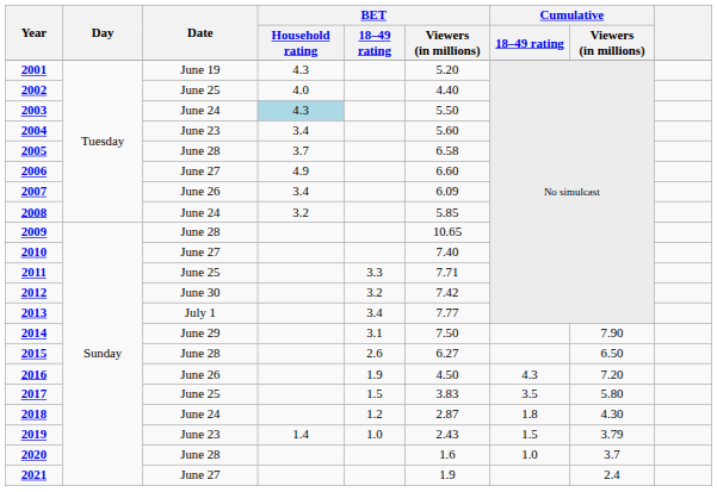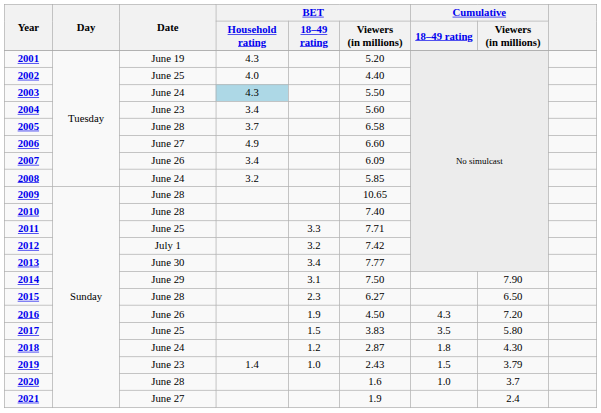2010 | Date: June 27 -> June 28
2012 | Date: June 30 -> July 1
2013 | Date: July 1 -> June 30
2015 | BET / 18–49 rating: 2.6 -> 2.3
